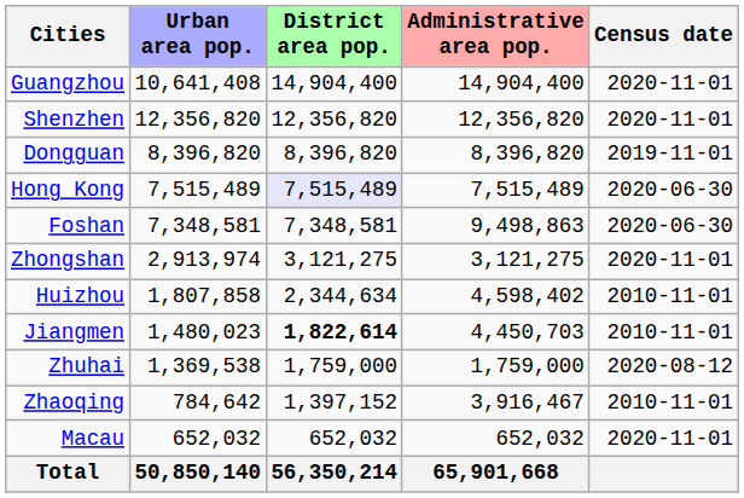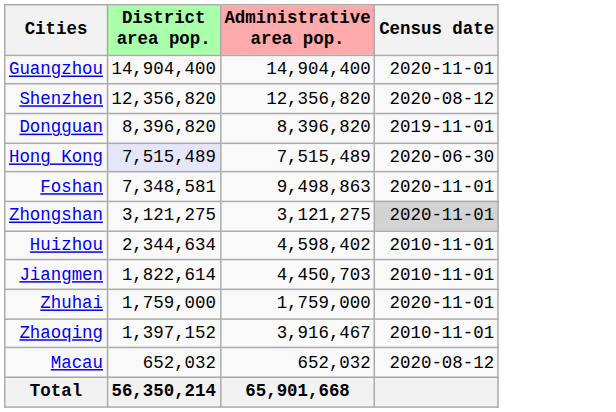- column: Urban area pop. | 10,641,408 | 12,356,820 | 8,396,820 | 7,515,489 | 7,348,581 | 2,913,974 | 1,807,858 | 1,480,023 | 1,369,538 | 784,642 | 652,032 | 50,850,140
Shenzhen | Census date: 2020-11-01 -> 2020-08-12
Foshan | Census date: 2020-06-30 -> 2020-11-01
Zhongshan | Census date: no background -> lightgrey background
Jiangmen | District area pop.: bold -> normal
Zhuhai | Census date: 2020-08-12 -> 2020-11-01
Macau | Census date: 2020-11-01 -> 2020-08-12
